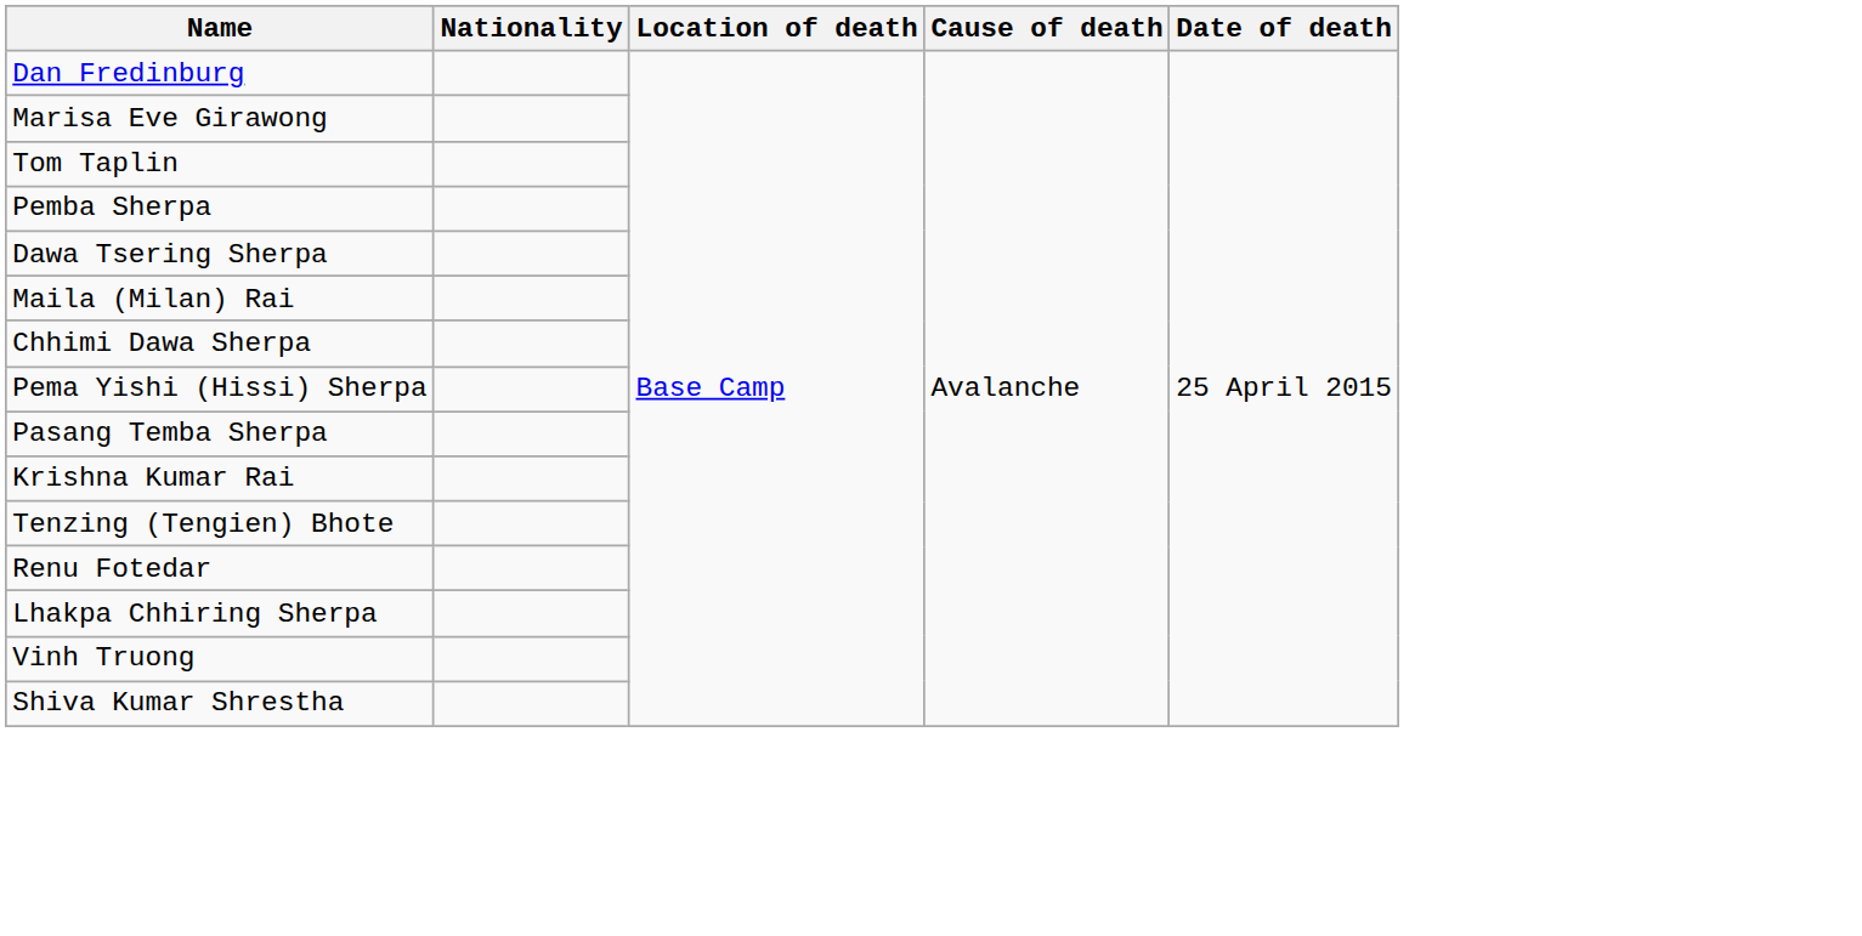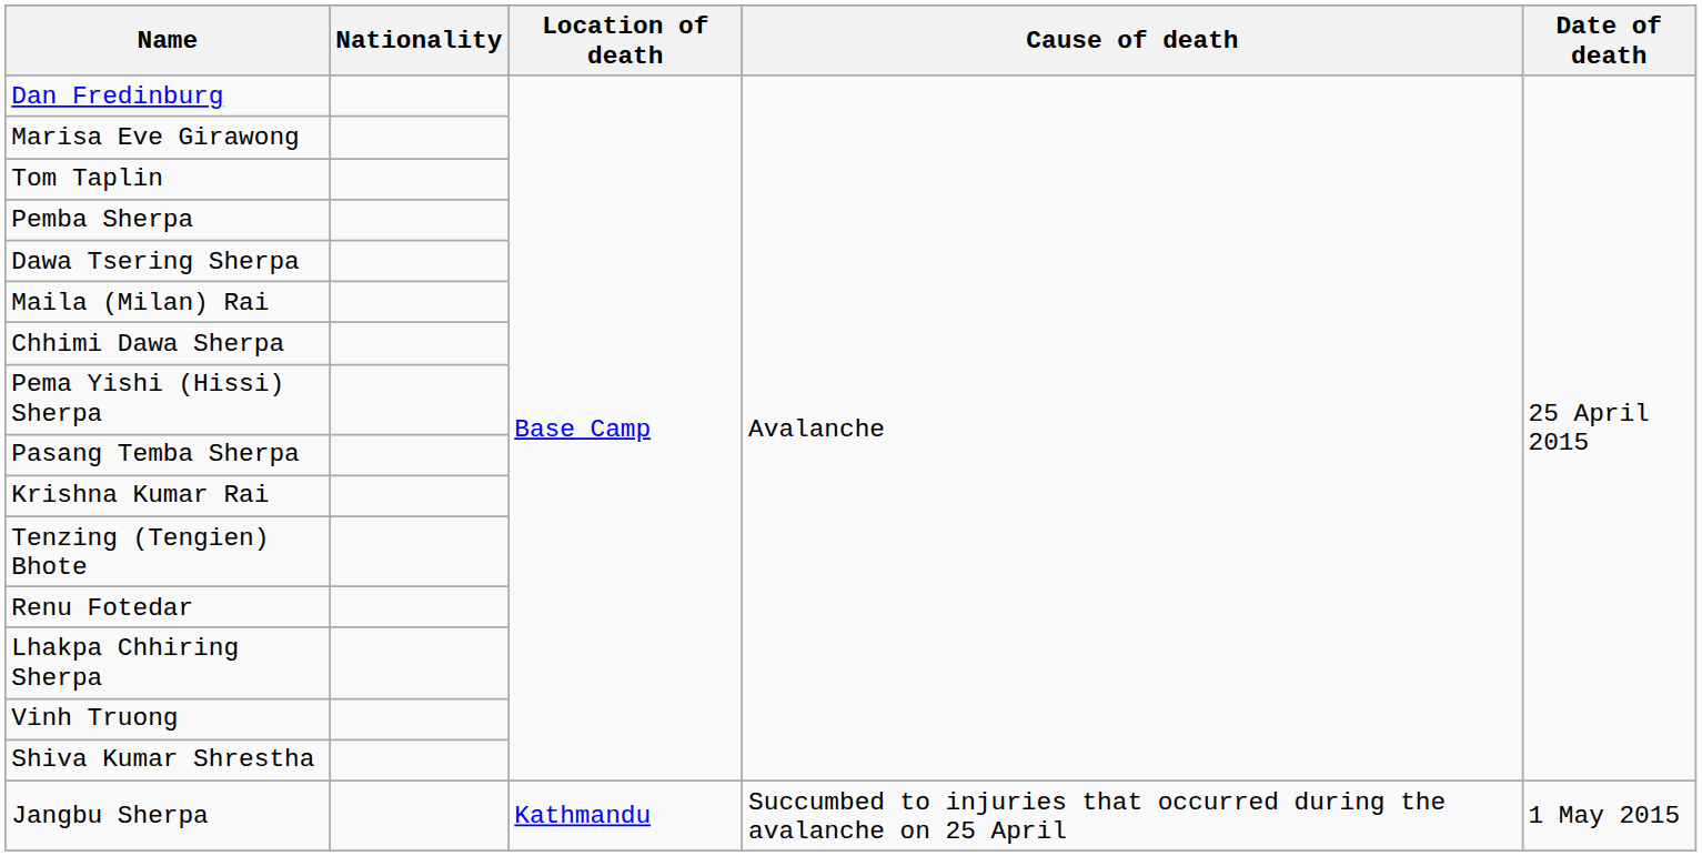+ row: Jangbu Sherpa | Kathmandu | Succumbed to injuries that occurred during the avalanche on 25 April | 1 May 2015
